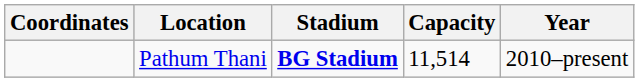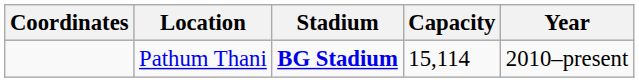Pathum Thani | Capacity: 11,514 -> 15,114
